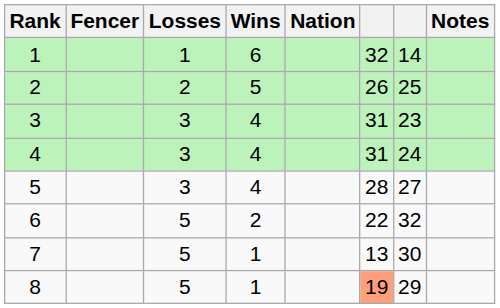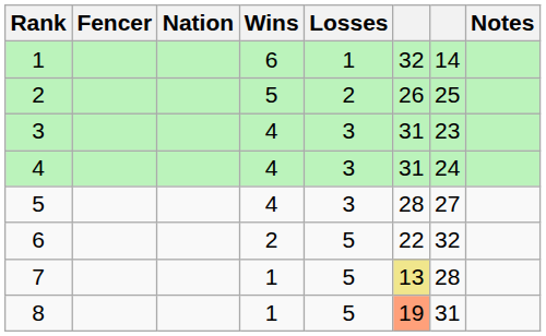columns swapped: Nation <-> Losses
7 | column 6: no background -> khaki background
7 | column 7: 30 -> 28
8 | column 7: 29 -> 31
